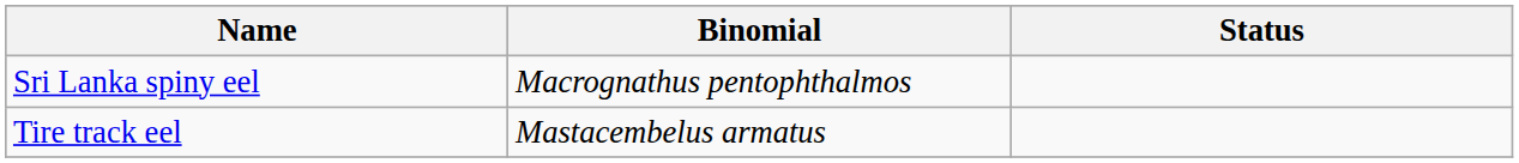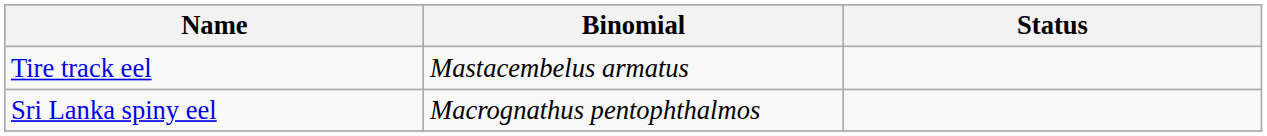rows swapped: Tire track eel <-> Sri Lanka spiny eel
